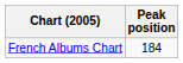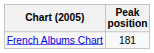French Albums Chart | Peak position: 184 -> 181
